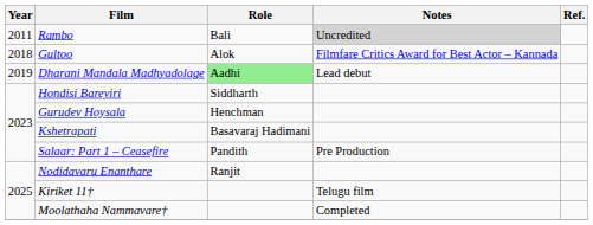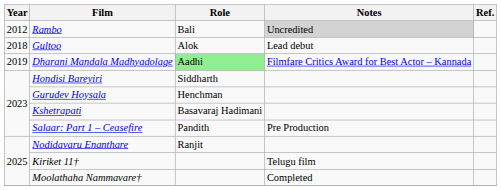Rambo | Year: 2011 -> 2012
Gultoo | Notes: Filmfare Critics Award for Best Actor – Kannada -> Lead debut
Dharani Mandala Madhyadolage | Notes: Lead debut -> Filmfare Critics Award for Best Actor – Kannada
